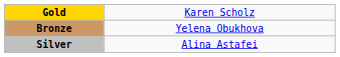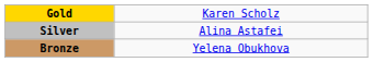rows swapped: Silver <-> Bronze
